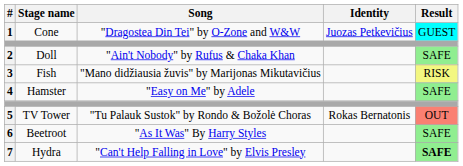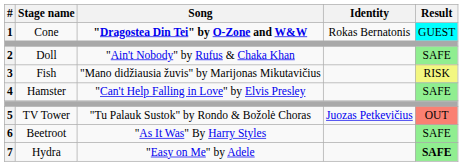1 | Song: normal -> bold
1 | Identity: Juozas Petkevičius -> Rokas Bernatonis
4 | Song: "Easy on Me" by Adele -> "Can't Help Falling in Love" by Elvis Presley
5 | Identity: Rokas Bernatonis -> Juozas Petkevičius
7 | Song: "Can't Help Falling in Love" by Elvis Presley -> "Easy on Me" by Adele
